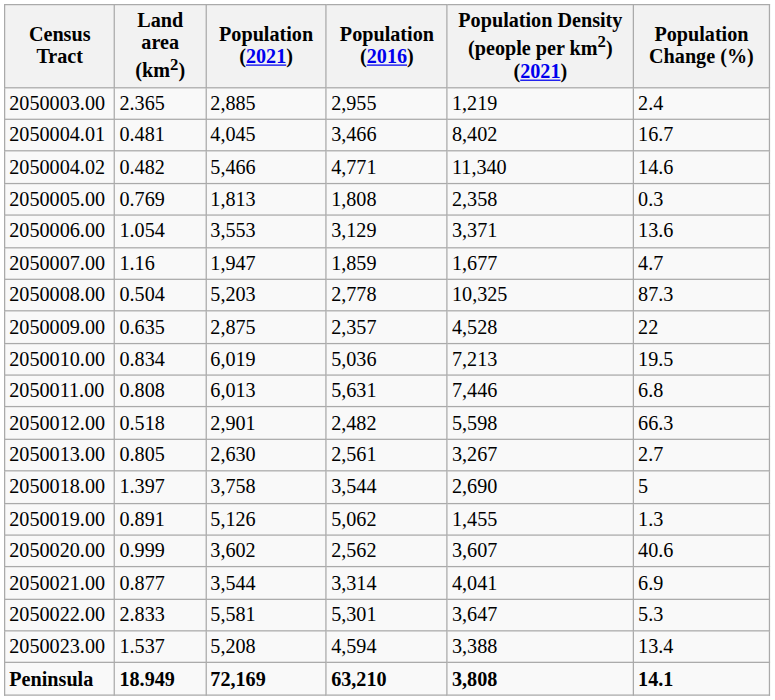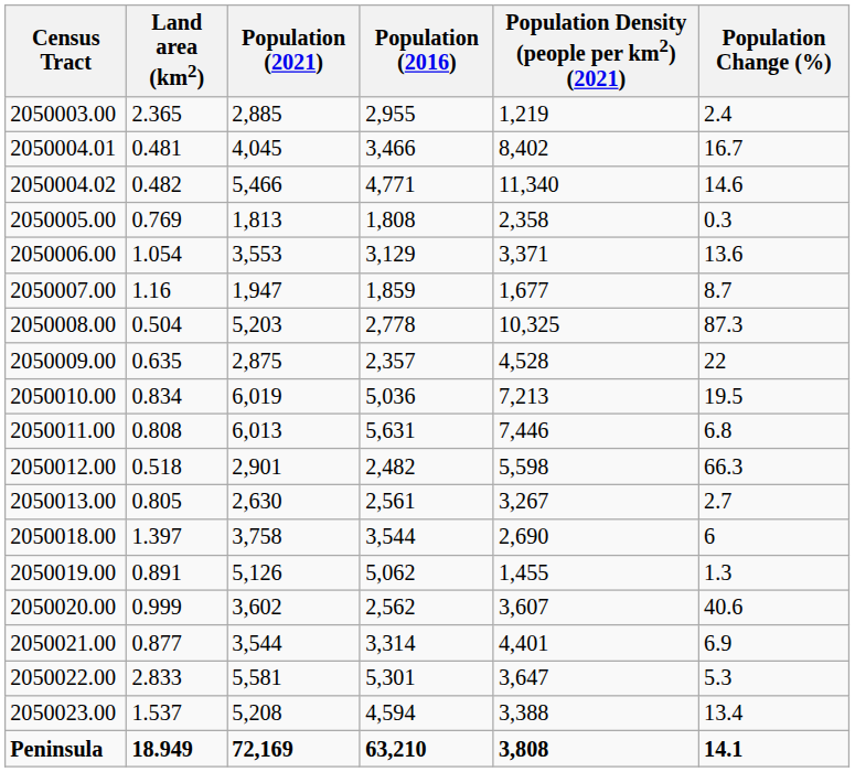2050007.00 | Population Change (%): 4.7 -> 8.7
2050018.00 | Population Change (%): 5 -> 6
2050021.00 | Population Density (people per km2) (2021): 4,041 -> 4,401
